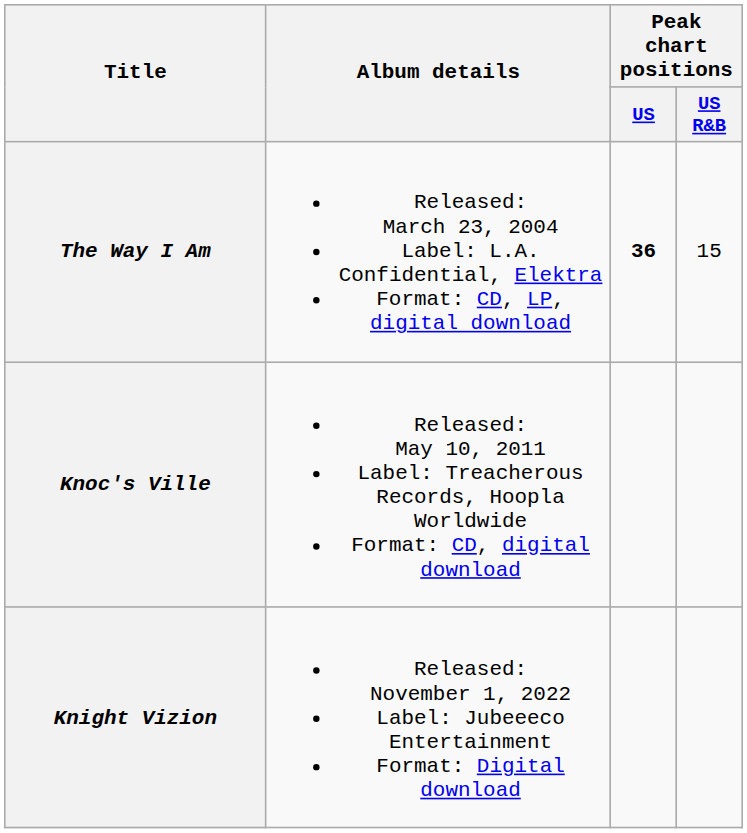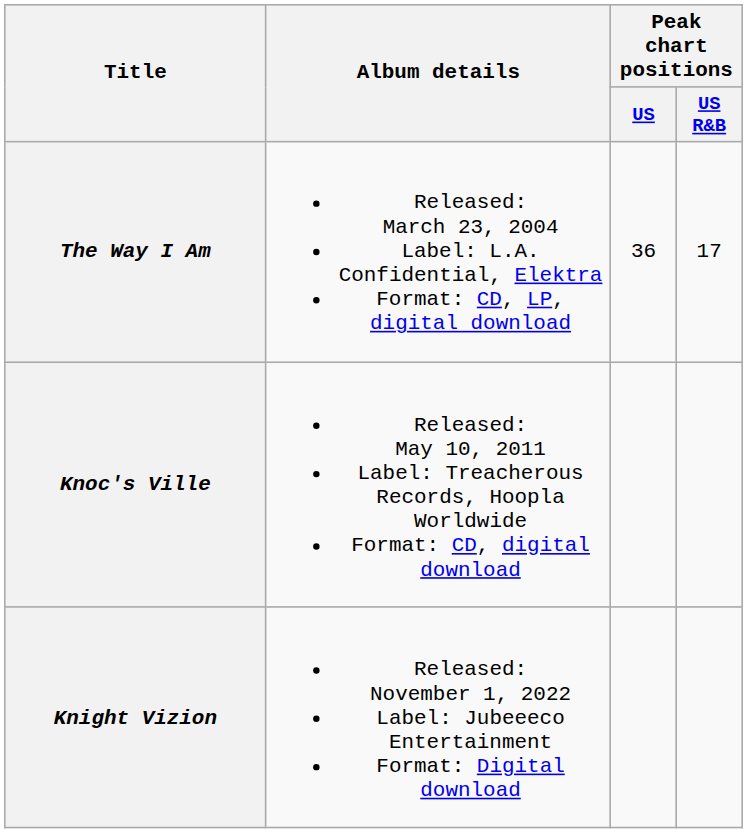The Way I Am | Peak chart positions / US: bold -> normal
The Way I Am | Peak chart positions / US R&B: 15 -> 17
